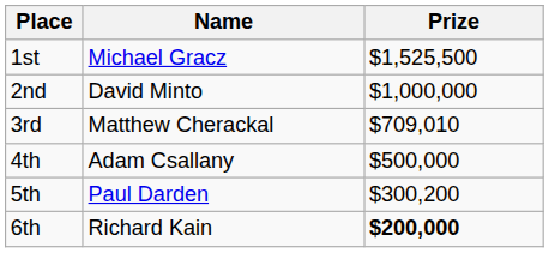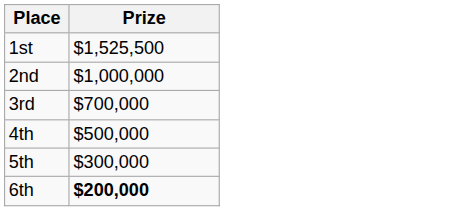- column: Name | Michael Gracz | David Minto | Matthew Cherackal | Adam Csallany | Paul Darden | Richard Kain
3rd | Prize: $709,010 -> $700,000
5th | Prize: $300,200 -> $300,000
